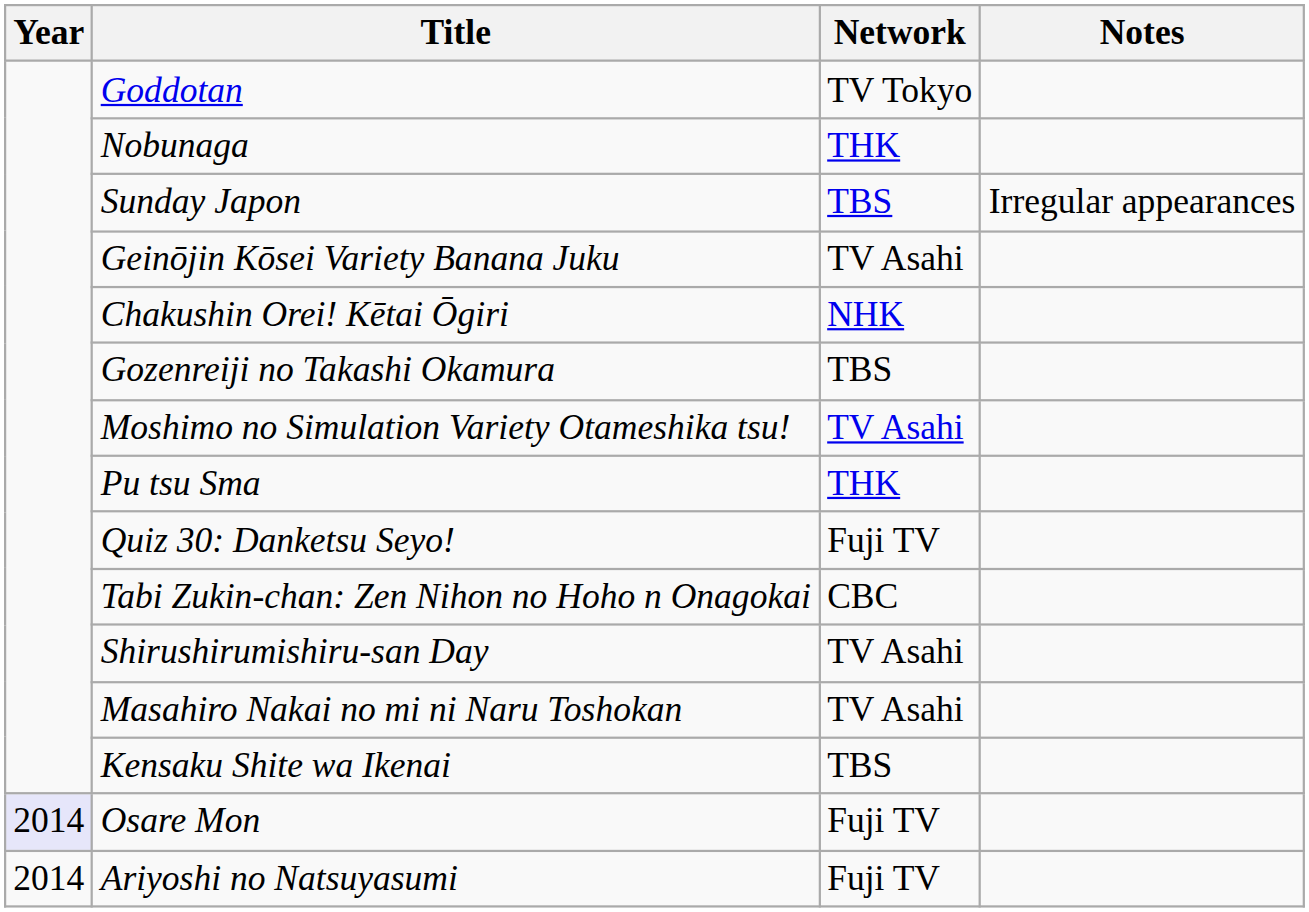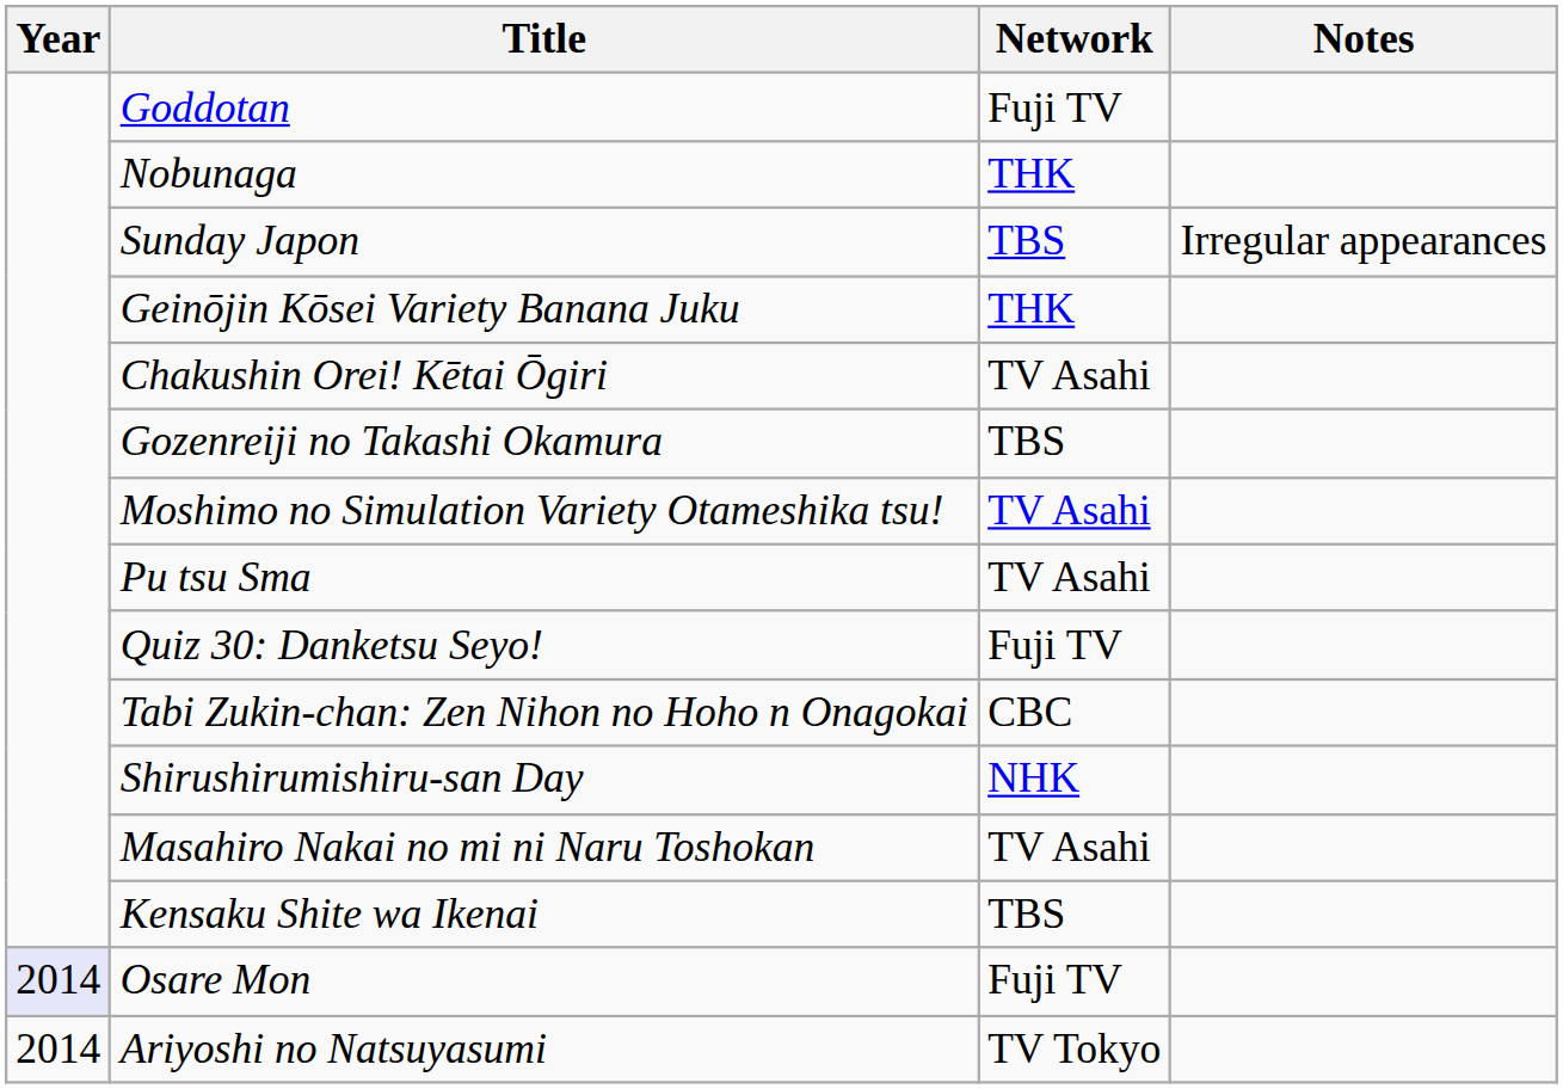Goddotan | Network: TV Tokyo -> Fuji TV
Geinōjin Kōsei Variety Banana Juku | Network: TV Asahi -> THK
Chakushin Orei! Kētai Ōgiri | Network: NHK -> TV Asahi
Pu tsu Sma | Network: THK -> TV Asahi
Shirushirumishiru-san Day | Network: TV Asahi -> NHK
Ariyoshi no Natsuyasumi | Network: Fuji TV -> TV Tokyo
